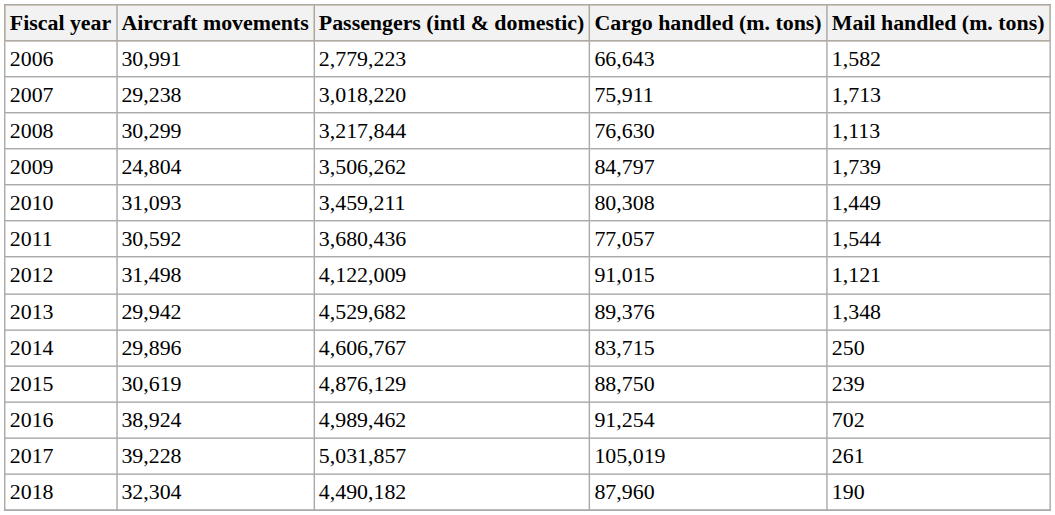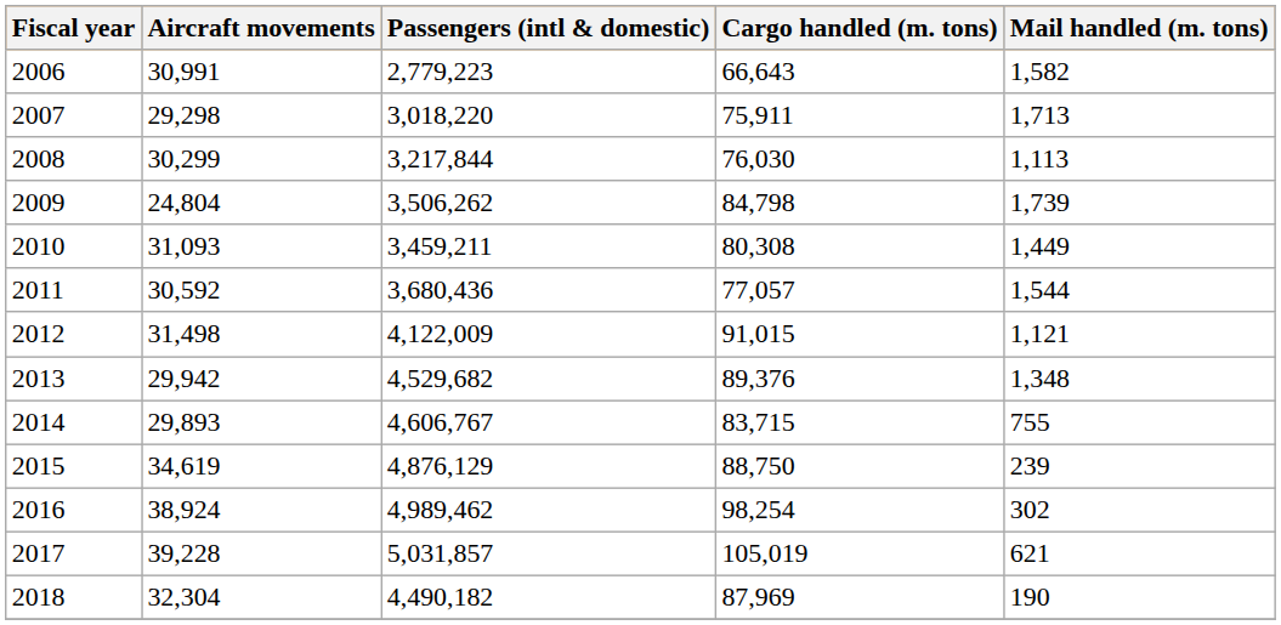2007 | Aircraft movements: 29,238 -> 29,298
2008 | Cargo handled (m. tons): 76,630 -> 76,030
2009 | Cargo handled (m. tons): 84,797 -> 84,798
2014 | Aircraft movements: 29,896 -> 29,893
2014 | Mail handled (m. tons): 250 -> 755
2015 | Aircraft movements: 30,619 -> 34,619
2016 | Cargo handled (m. tons): 91,254 -> 98,254
2016 | Mail handled (m. tons): 702 -> 302
2017 | Mail handled (m. tons): 261 -> 621
2018 | Cargo handled (m. tons): 87,960 -> 87,969
